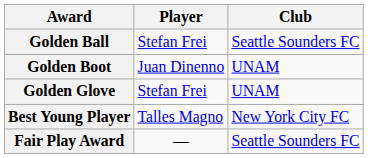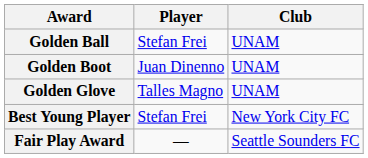Golden Ball | Club: Seattle Sounders FC -> UNAM
Golden Glove | Player: Stefan Frei -> Talles Magno
Best Young Player | Player: Talles Magno -> Stefan Frei
